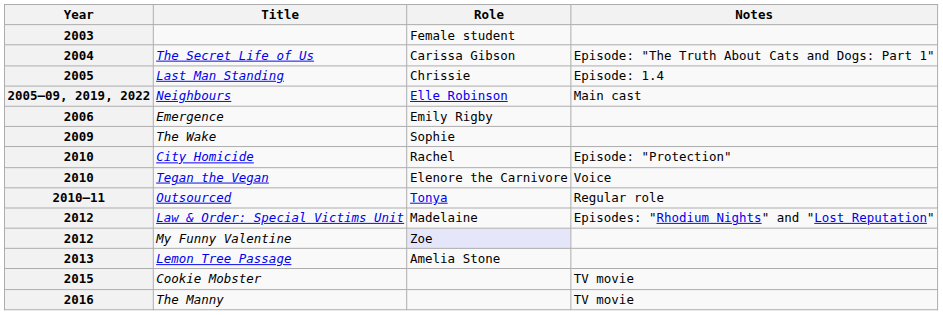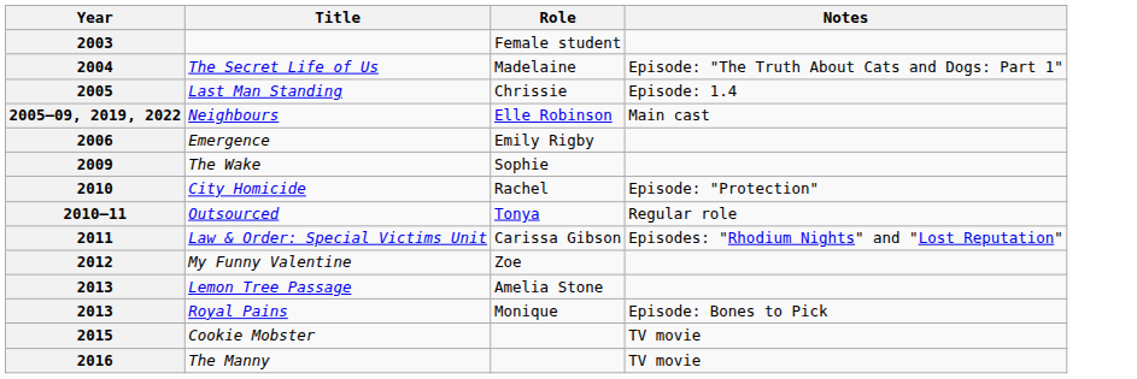The Secret Life of Us | Role: Carissa Gibson -> Madelaine
- row: 2010 | Tegan the Vegan | Elenore the Carnivore | Voice
Law & Order: Special Victims Unit | Year: 2012 -> 2011
Law & Order: Special Victims Unit | Role: Madelaine -> Carissa Gibson
My Funny Valentine | Role: lavender background -> no background
+ row: 2013 | Royal Pains | Monique | Episode: Bones to Pick
